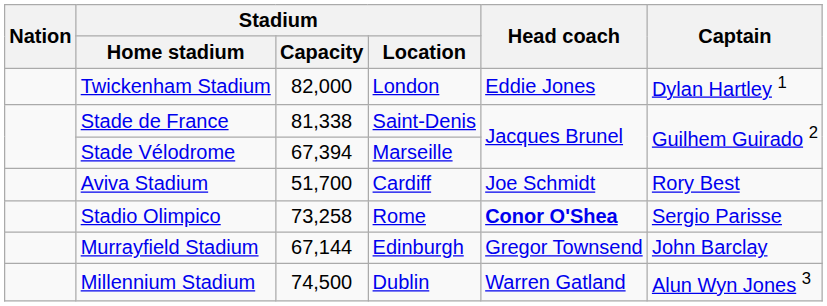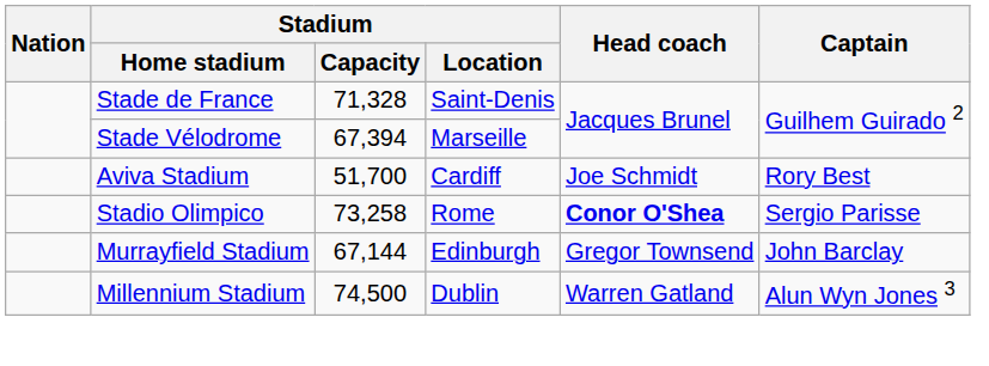- row: Twickenham Stadium | 82,000 | London | Eddie Jones | Dylan Hartley 1
Stade de France | Stadium / Capacity: 81,338 -> 71,328
